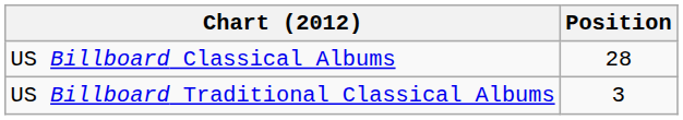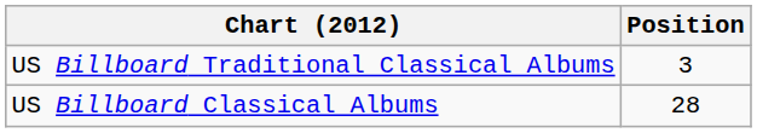rows swapped: US Billboard Classical Albums <-> US Billboard Traditional Classical Albums
